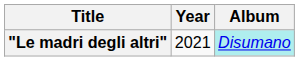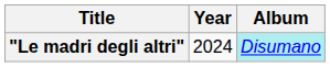"Le madri degli altri" | Year: 2021 -> 2024
